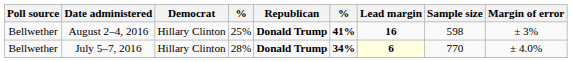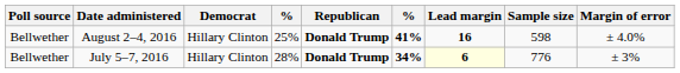August 2–4, 2016 | Margin of error: ± 3% -> ± 4.0%
July 5–7, 2016 | Sample size: 770 -> 776
July 5–7, 2016 | Margin of error: ± 4.0% -> ± 3%
